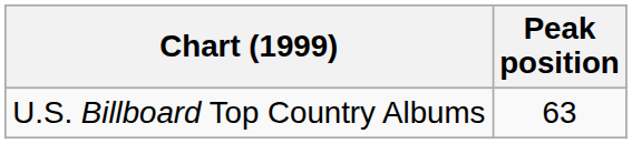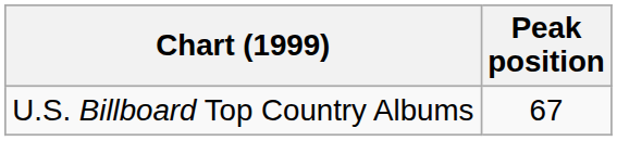U.S. Billboard Top Country Albums | Peak position: 63 -> 67
